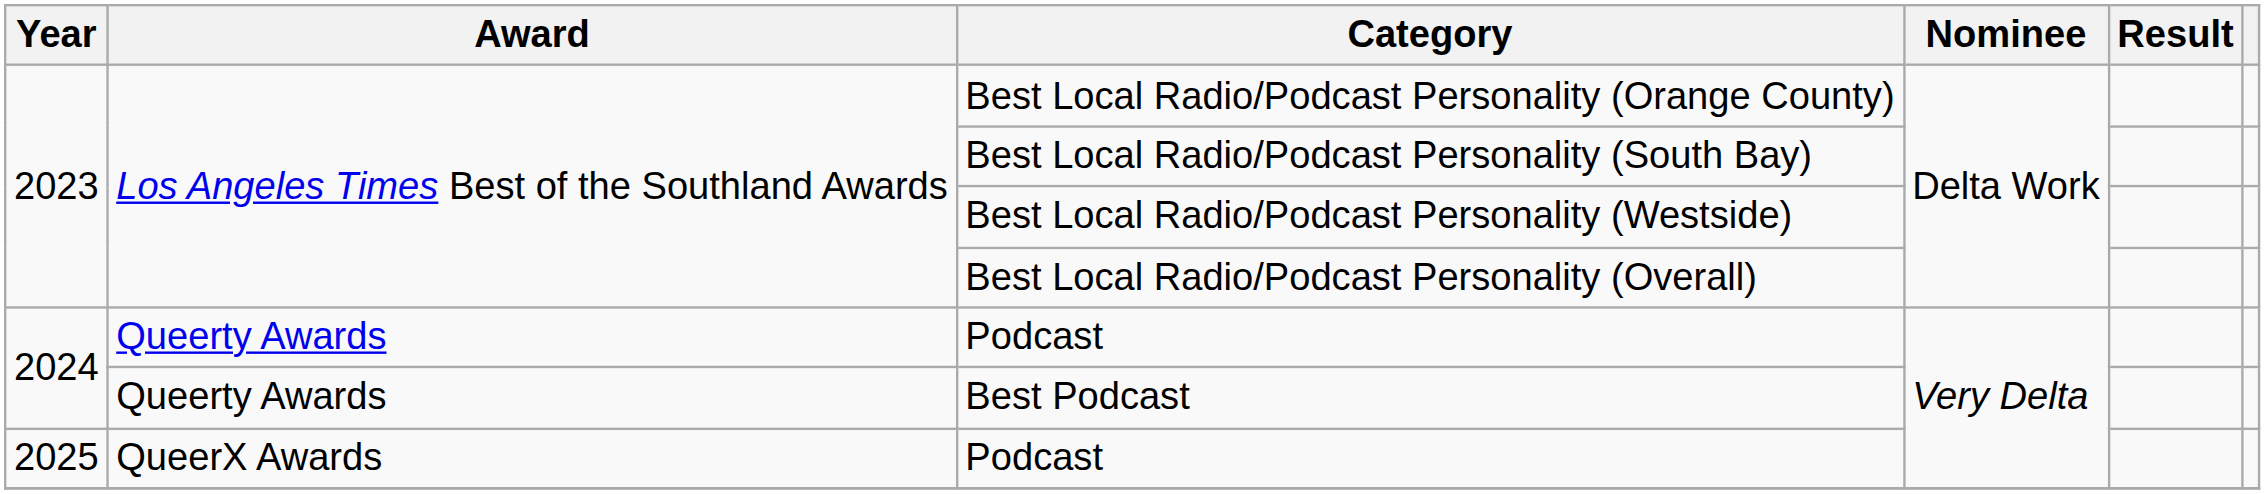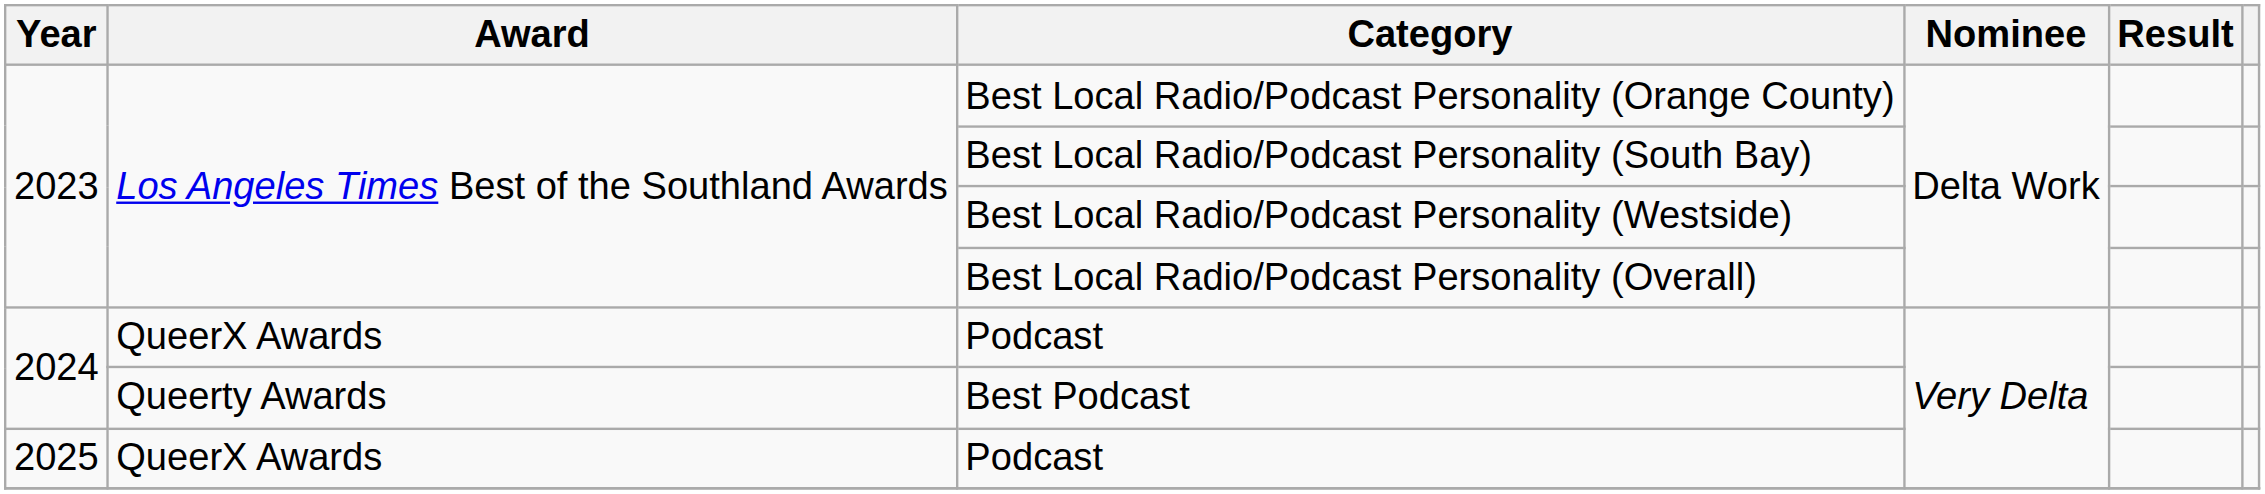2024 / Podcast | Award: Queerty Awards -> QueerX Awards
